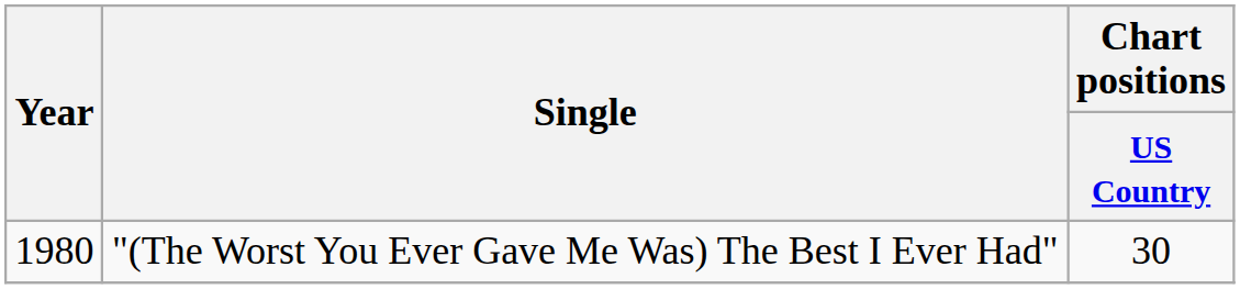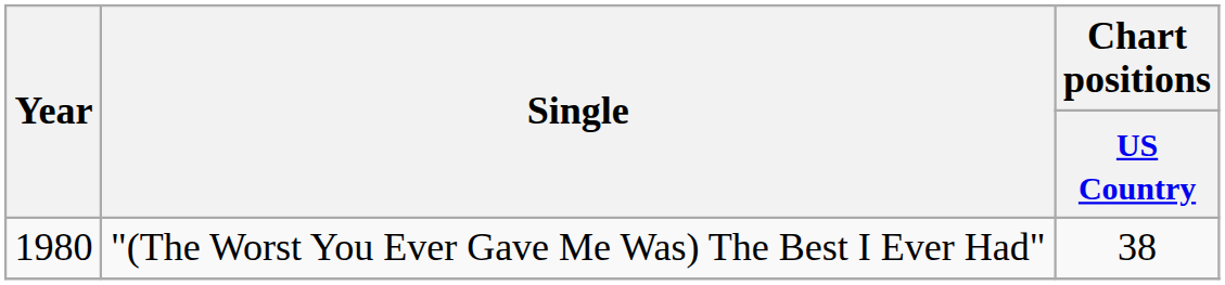"(The Worst You Ever Gave Me Was) The Best I Ever Had" | Chart positions / US Country: 30 -> 38
